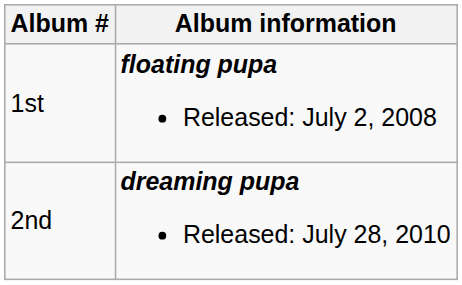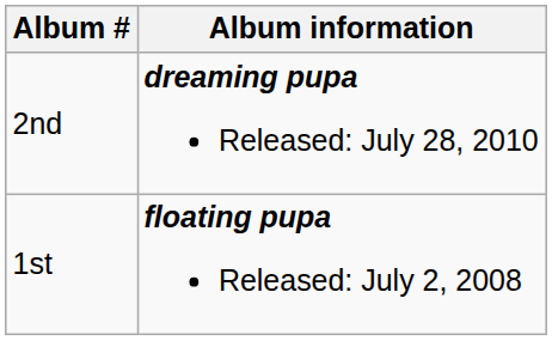rows swapped: 1st <-> 2nd
